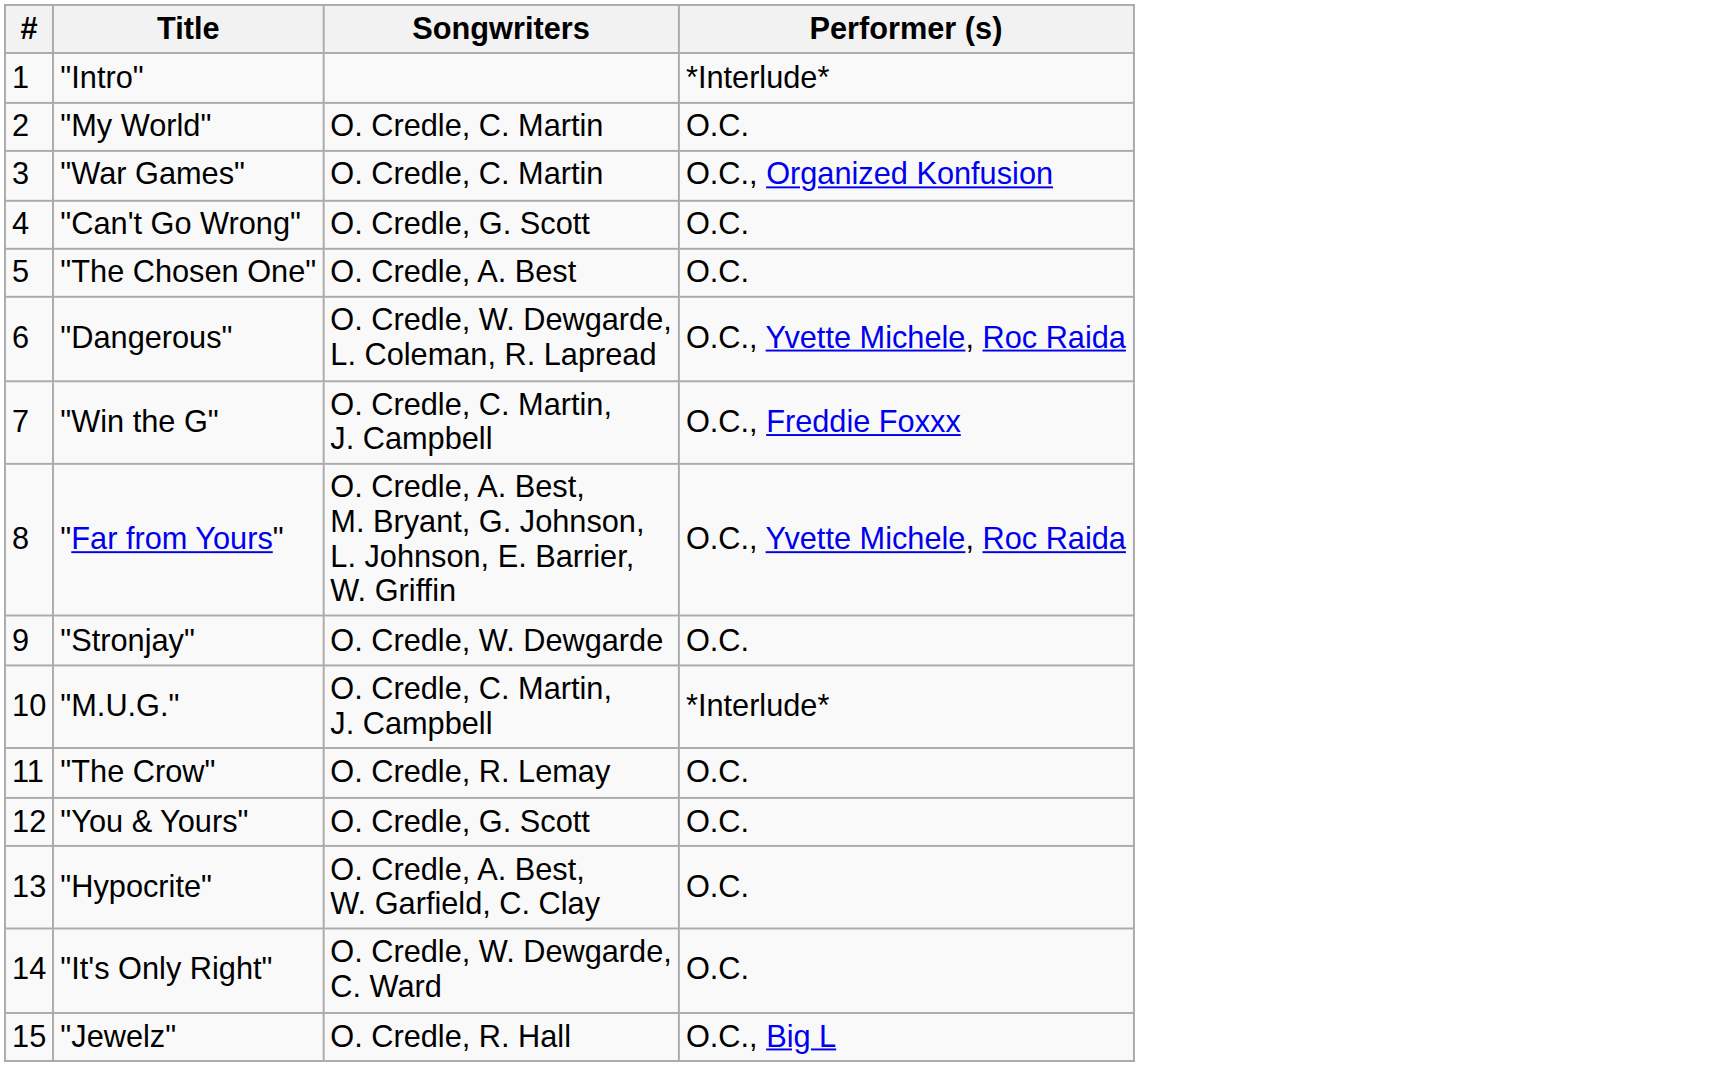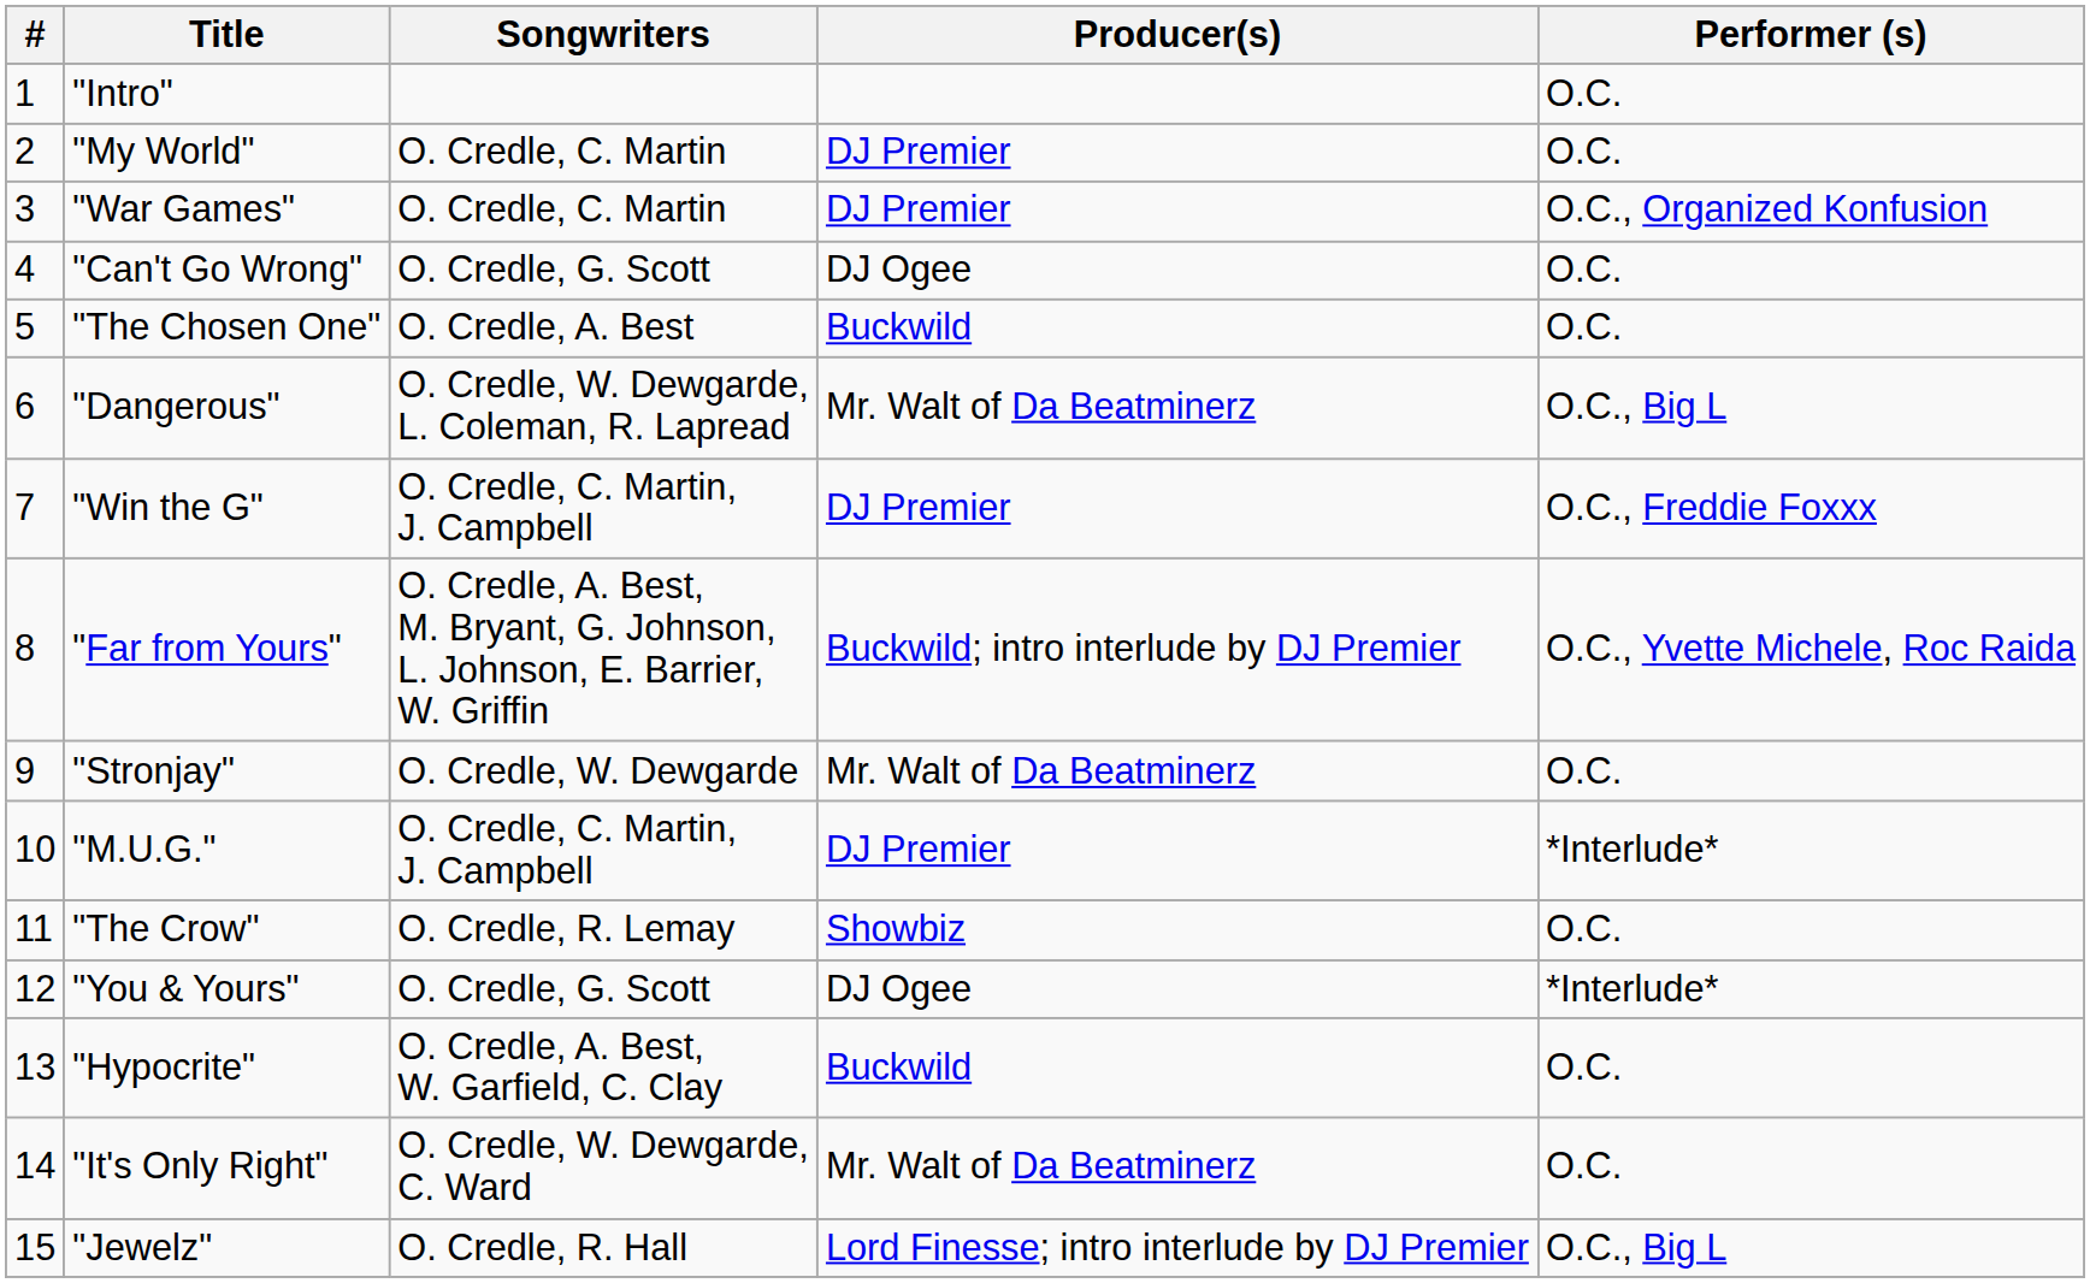+ column: Producer(s) | DJ Premier | DJ Premier | DJ Ogee | Buckwild | Mr. Walt of Da Beatminerz | DJ Premier | Buckwild; intro interlude by DJ Premier | Mr. Walt of Da Beatminerz | DJ Premier | Showbiz | DJ Ogee | Buckwild | Mr. Walt of Da Beatminerz | Lord Finesse; intro interlude by DJ Premier
"Intro" | Performer (s): *Interlude* -> O.C.
"Dangerous" | Performer (s): O.C., Yvette Michele, Roc Raida -> O.C., Big L
"You & Yours" | Performer (s): O.C. -> *Interlude*
